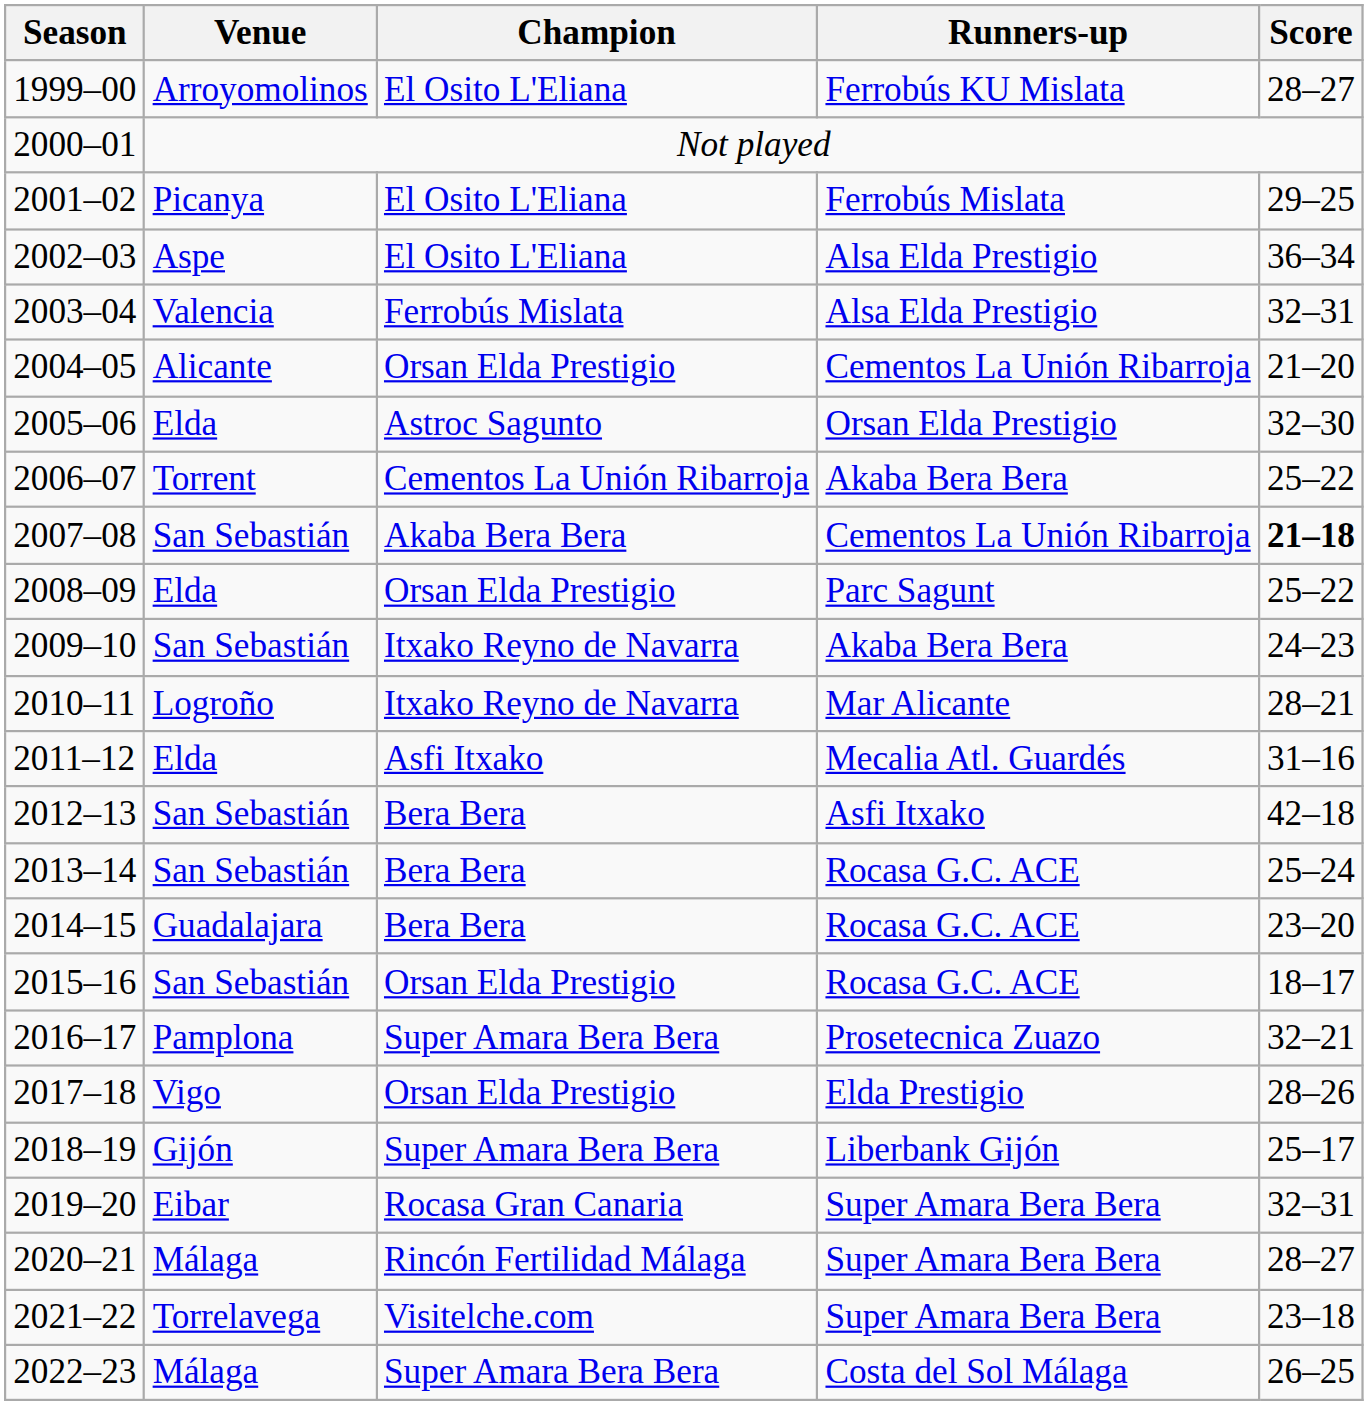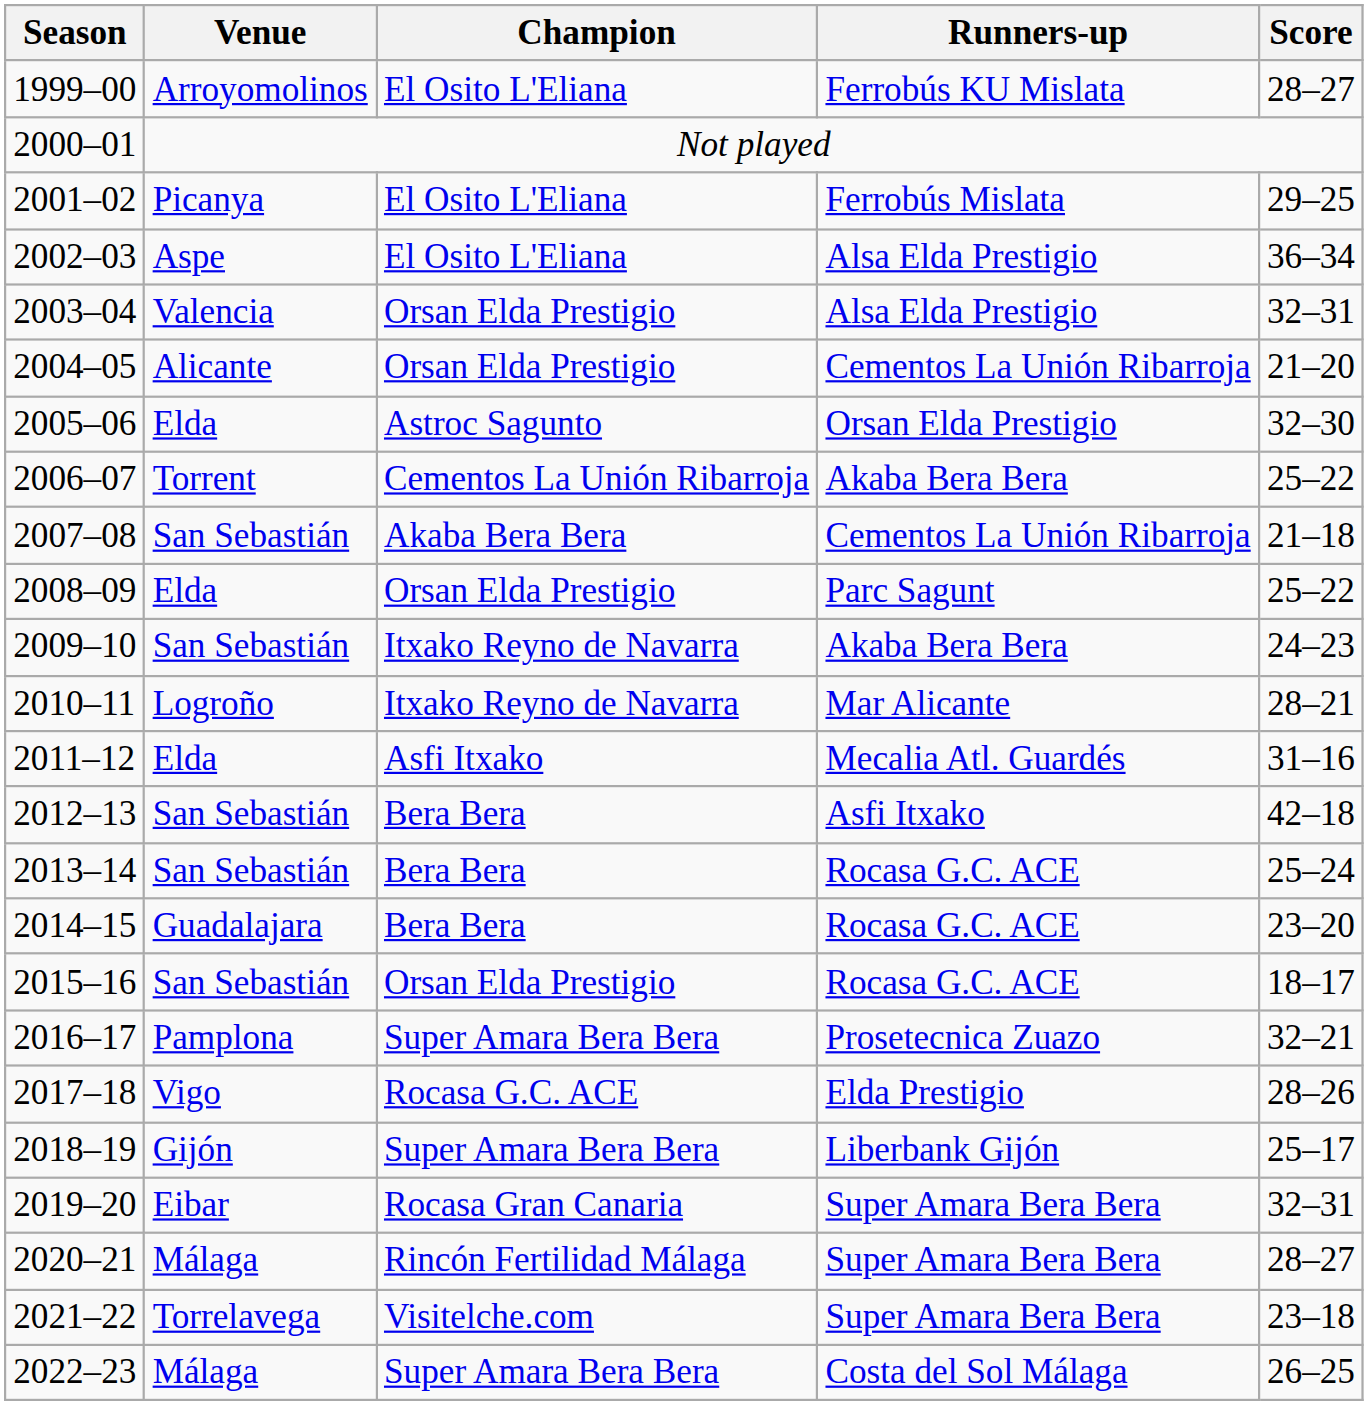2003–04 | Champion: Ferrobús Mislata -> Orsan Elda Prestigio
2007–08 | Score: bold -> normal
2017–18 | Champion: Orsan Elda Prestigio -> Rocasa G.C. ACE
